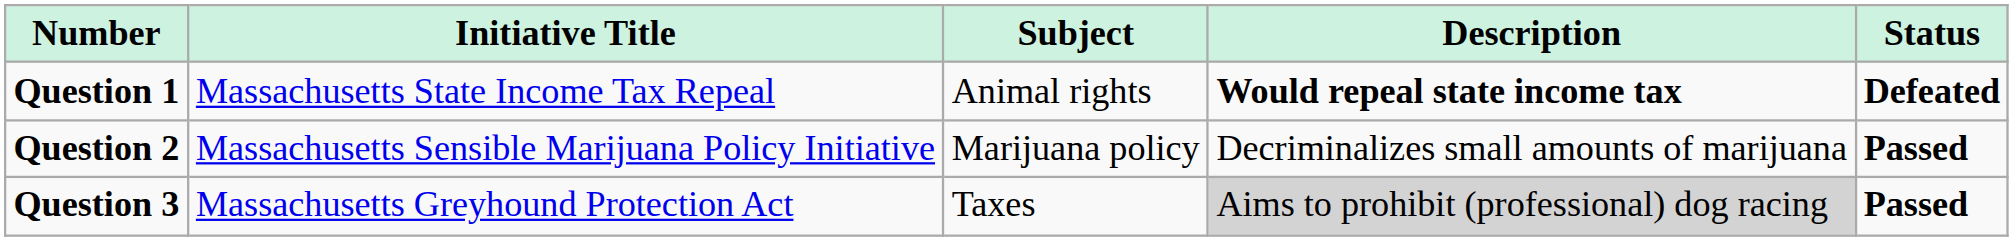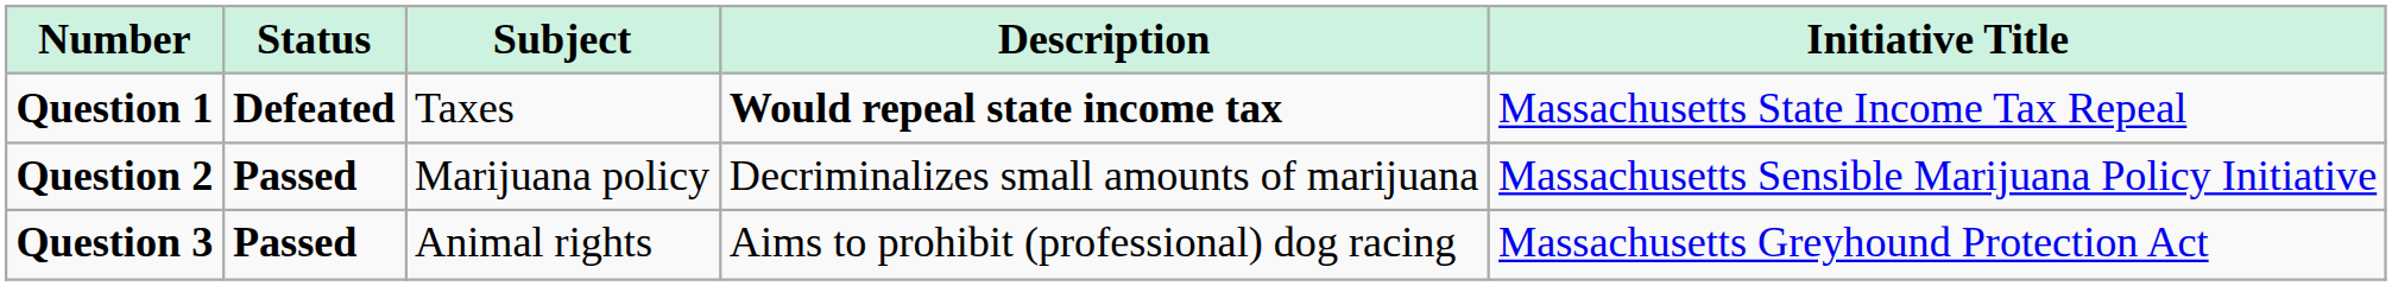columns swapped: Initiative Title <-> Status
Question 1 | Subject: Animal rights -> Taxes
Question 3 | Subject: Taxes -> Animal rights
Question 3 | Description: lightgrey background -> no background
